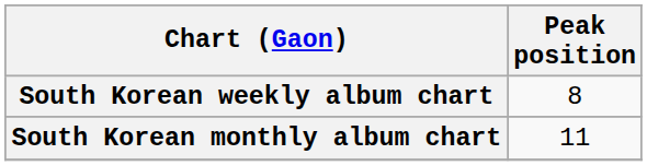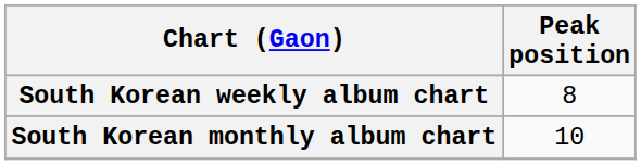South Korean monthly album chart | Peak position: 11 -> 10
